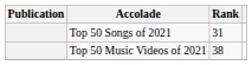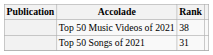rows swapped: Top 50 Songs of 2021 <-> Top 50 Music Videos of 2021
